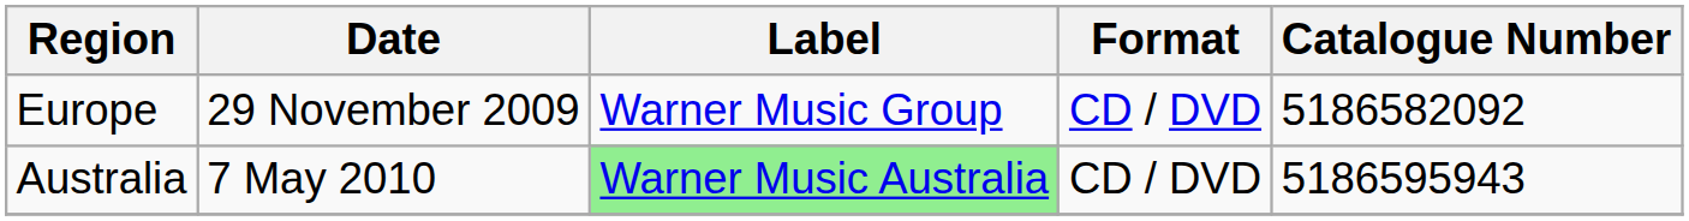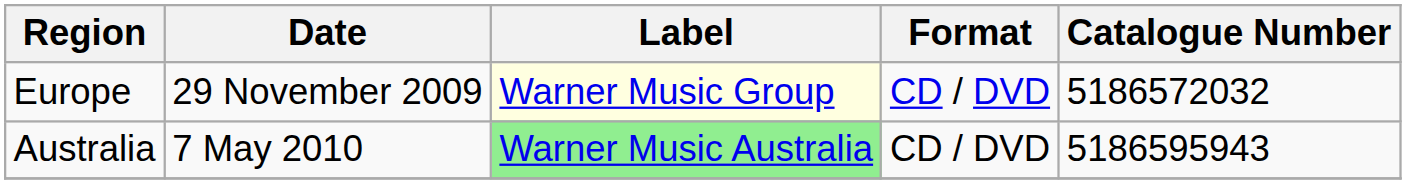Europe | Label: no background -> lightyellow background
Europe | Catalogue Number: 5186582092 -> 5186572032
